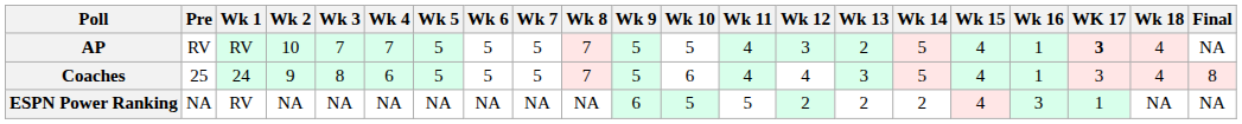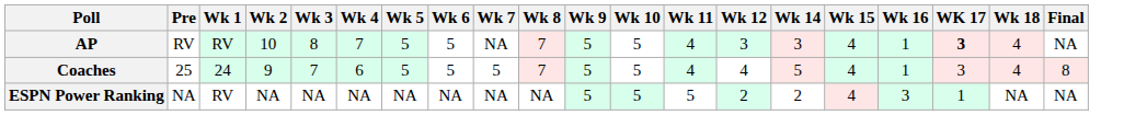- column: Wk 13 | 2 | 3 | 2
AP | Wk 3: 7 -> 8
AP | Wk 7: 5 -> NA
AP | Wk 14: 5 -> 3
Coaches | Wk 3: 8 -> 7
Coaches | Wk 10: 6 -> 5
ESPN Power Ranking | Wk 9: 6 -> 5
